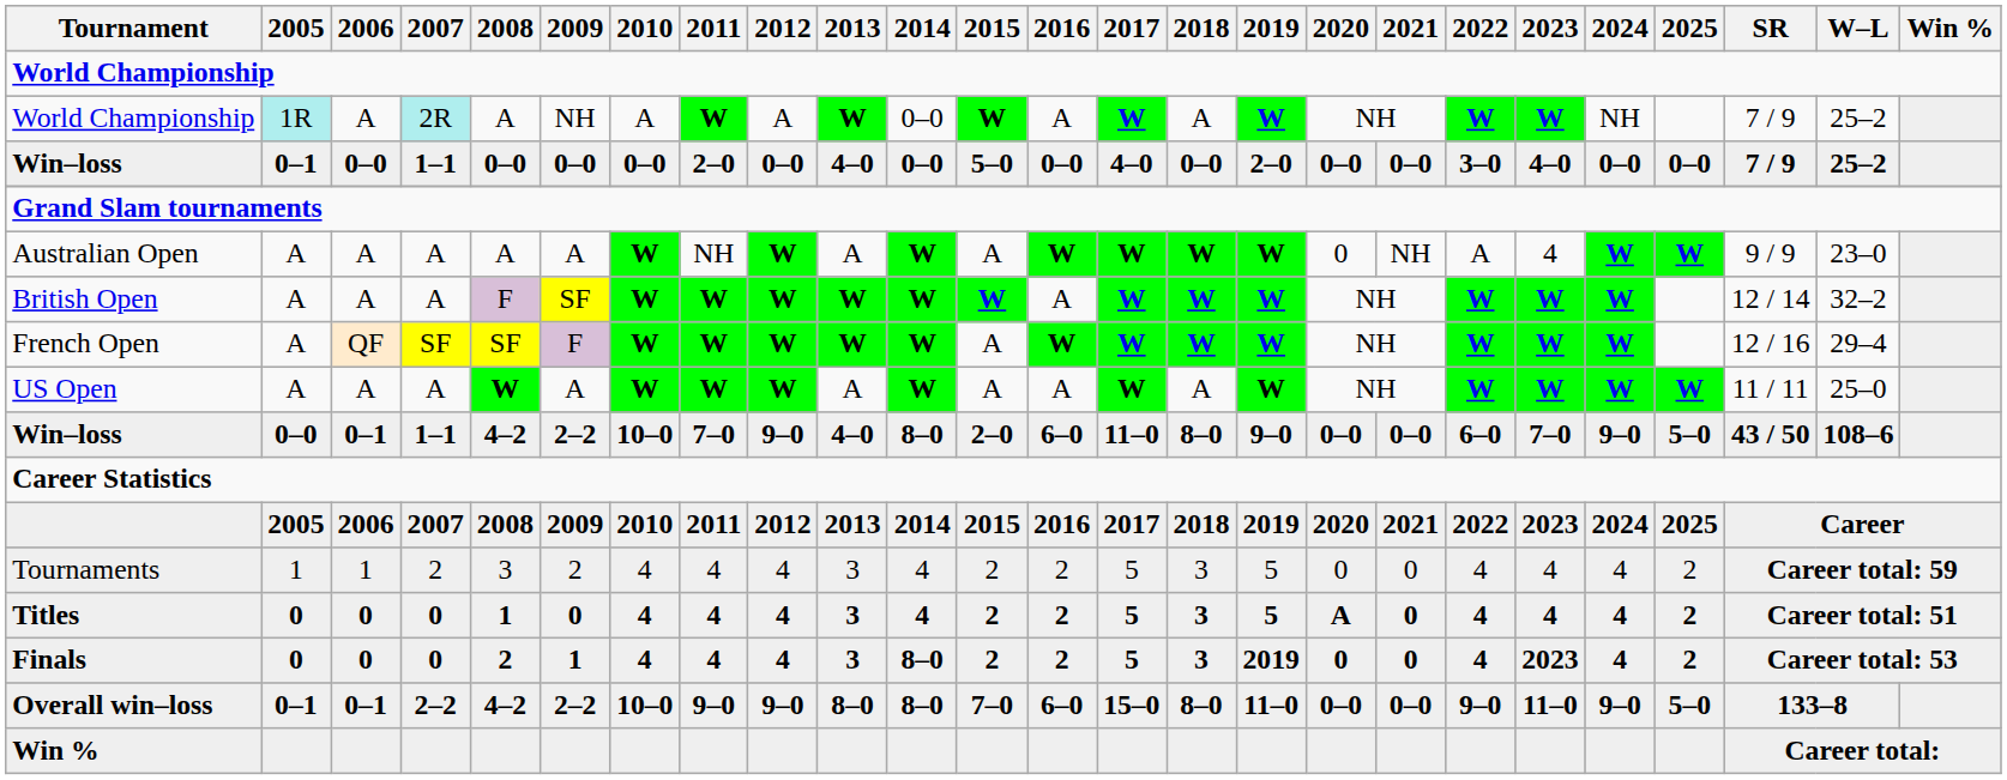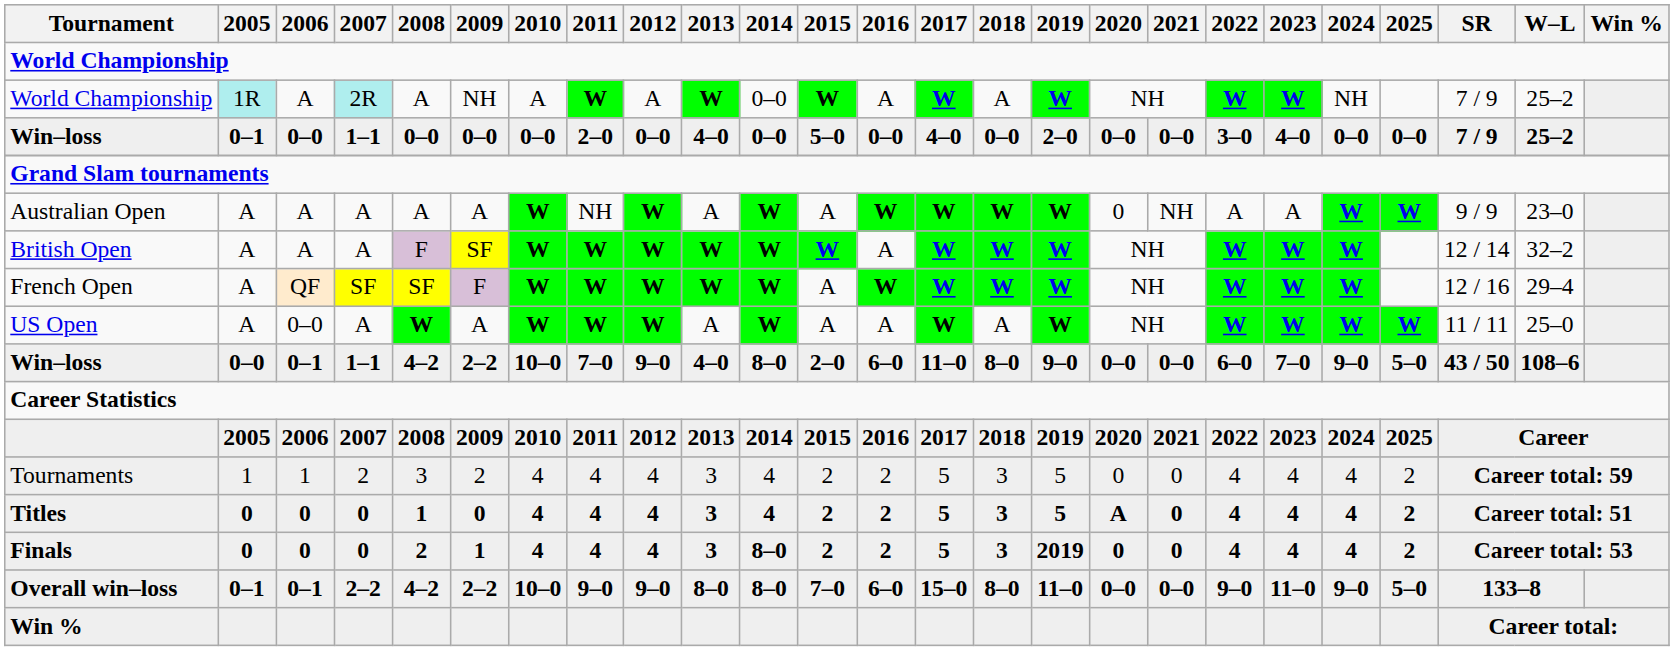Australian Open | 2023: 4 -> A
US Open | 2006: A -> 0–0
Finals | 2023: 2023 -> 4
